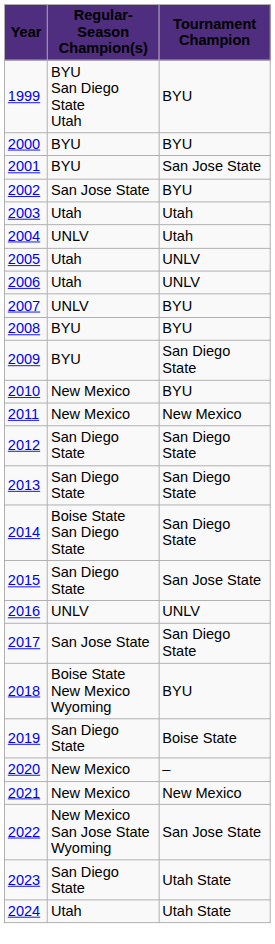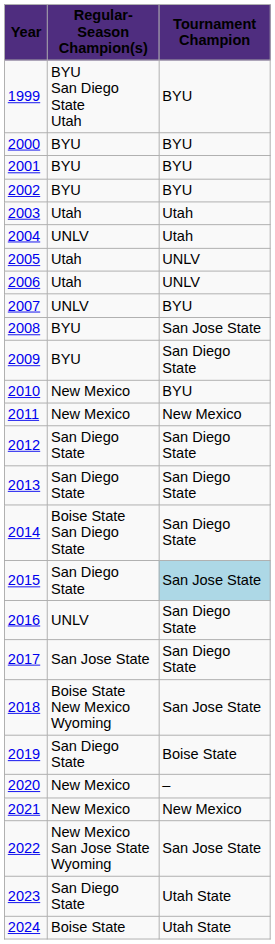2001 | Tournament Champion: San Jose State -> BYU
2002 | Regular-Season Champion(s): San Jose State -> BYU
2008 | Tournament Champion: BYU -> San Jose State
2015 | Tournament Champion: no background -> lightblue background
2016 | Tournament Champion: UNLV -> San Diego State
2018 | Tournament Champion: BYU -> San Jose State
2024 | Regular-Season Champion(s): Utah -> Boise State
